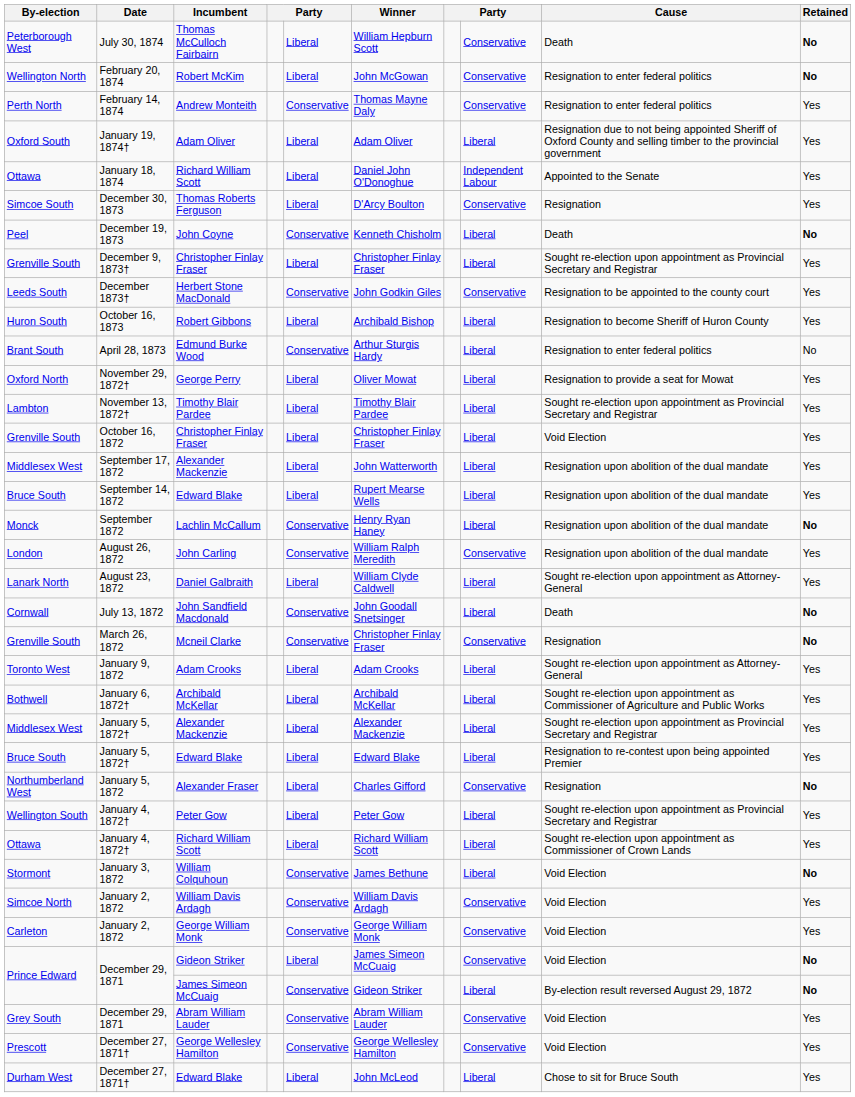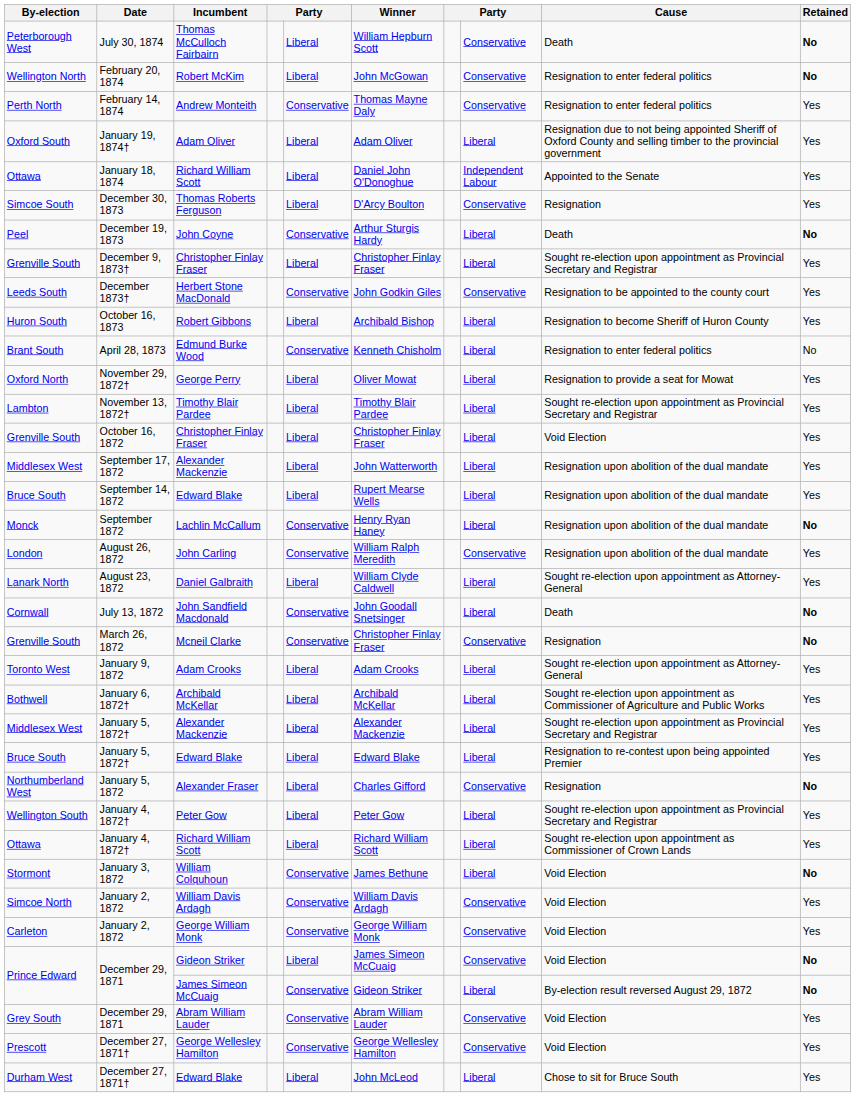John Coyne | Winner: Kenneth Chisholm -> Arthur Sturgis Hardy
Edmund Burke Wood | Winner: Arthur Sturgis Hardy -> Kenneth Chisholm
